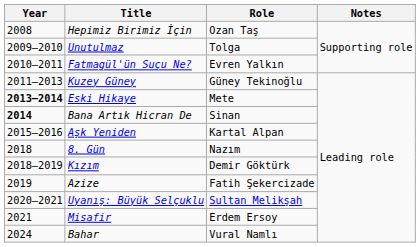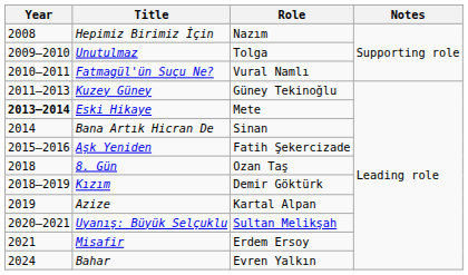Hepimiz Birimiz İçin | Role: Ozan Taş -> Nazım
Fatmagül'ün Suçu Ne? | Role: Evren Yalkın -> Vural Namlı
Bana Artık Hicran De | Year: bold -> normal
Aşk Yeniden | Role: Kartal Alpan -> Fatih Şekercizade
8. Gün | Role: Nazım -> Ozan Taş
Azize | Role: Fatih Şekercizade -> Kartal Alpan
Bahar | Role: Vural Namlı -> Evren Yalkın
